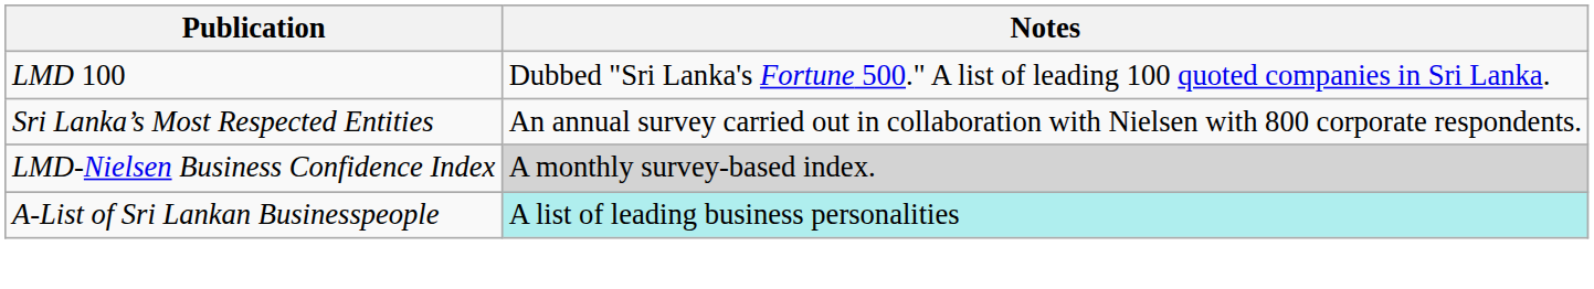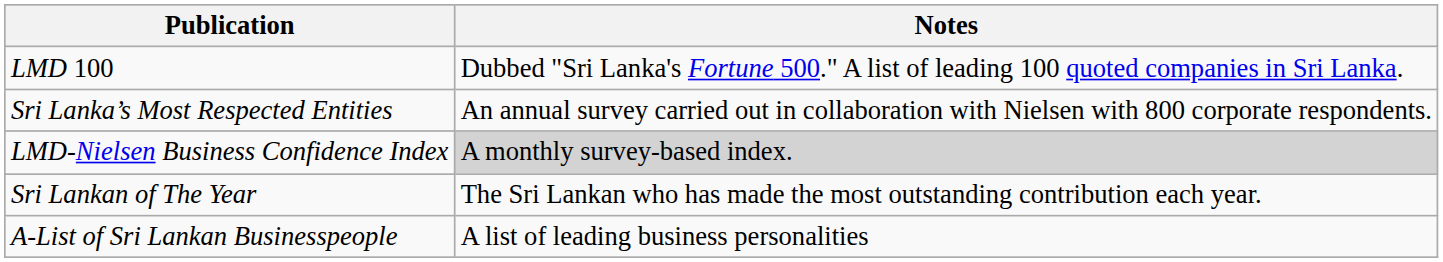+ row: Sri Lankan of The Year | The Sri Lankan who has made the most outstanding contribution each year.
A-List of Sri Lankan Businesspeople | Notes: paleturquoise background -> no background
